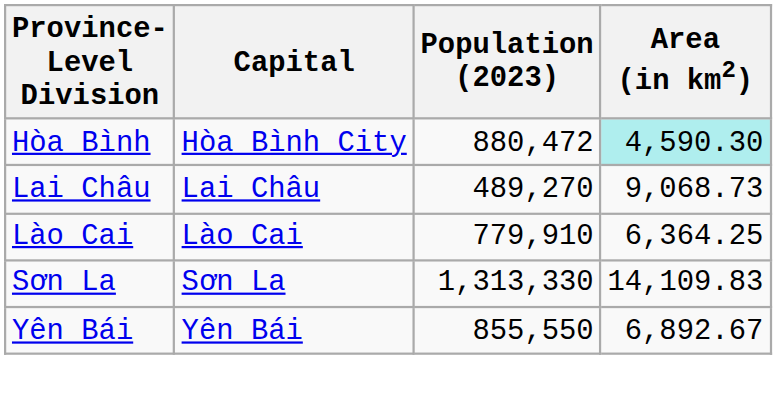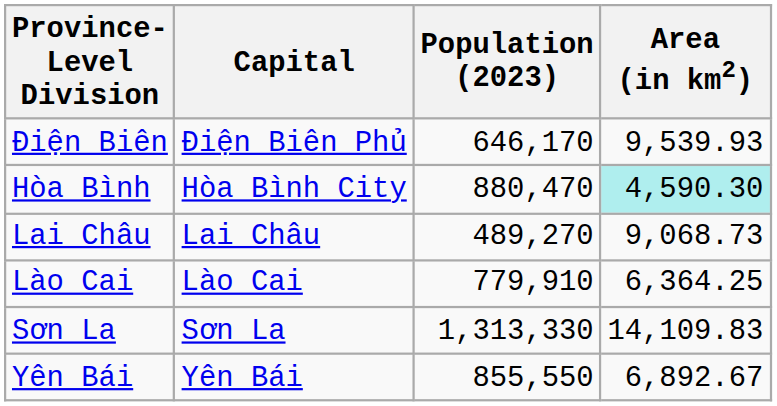+ row: Điện Biên | Điện Biên Phủ | 646,170 | 9,539.93
Hòa Bình | Population (2023): 880,472 -> 880,470
